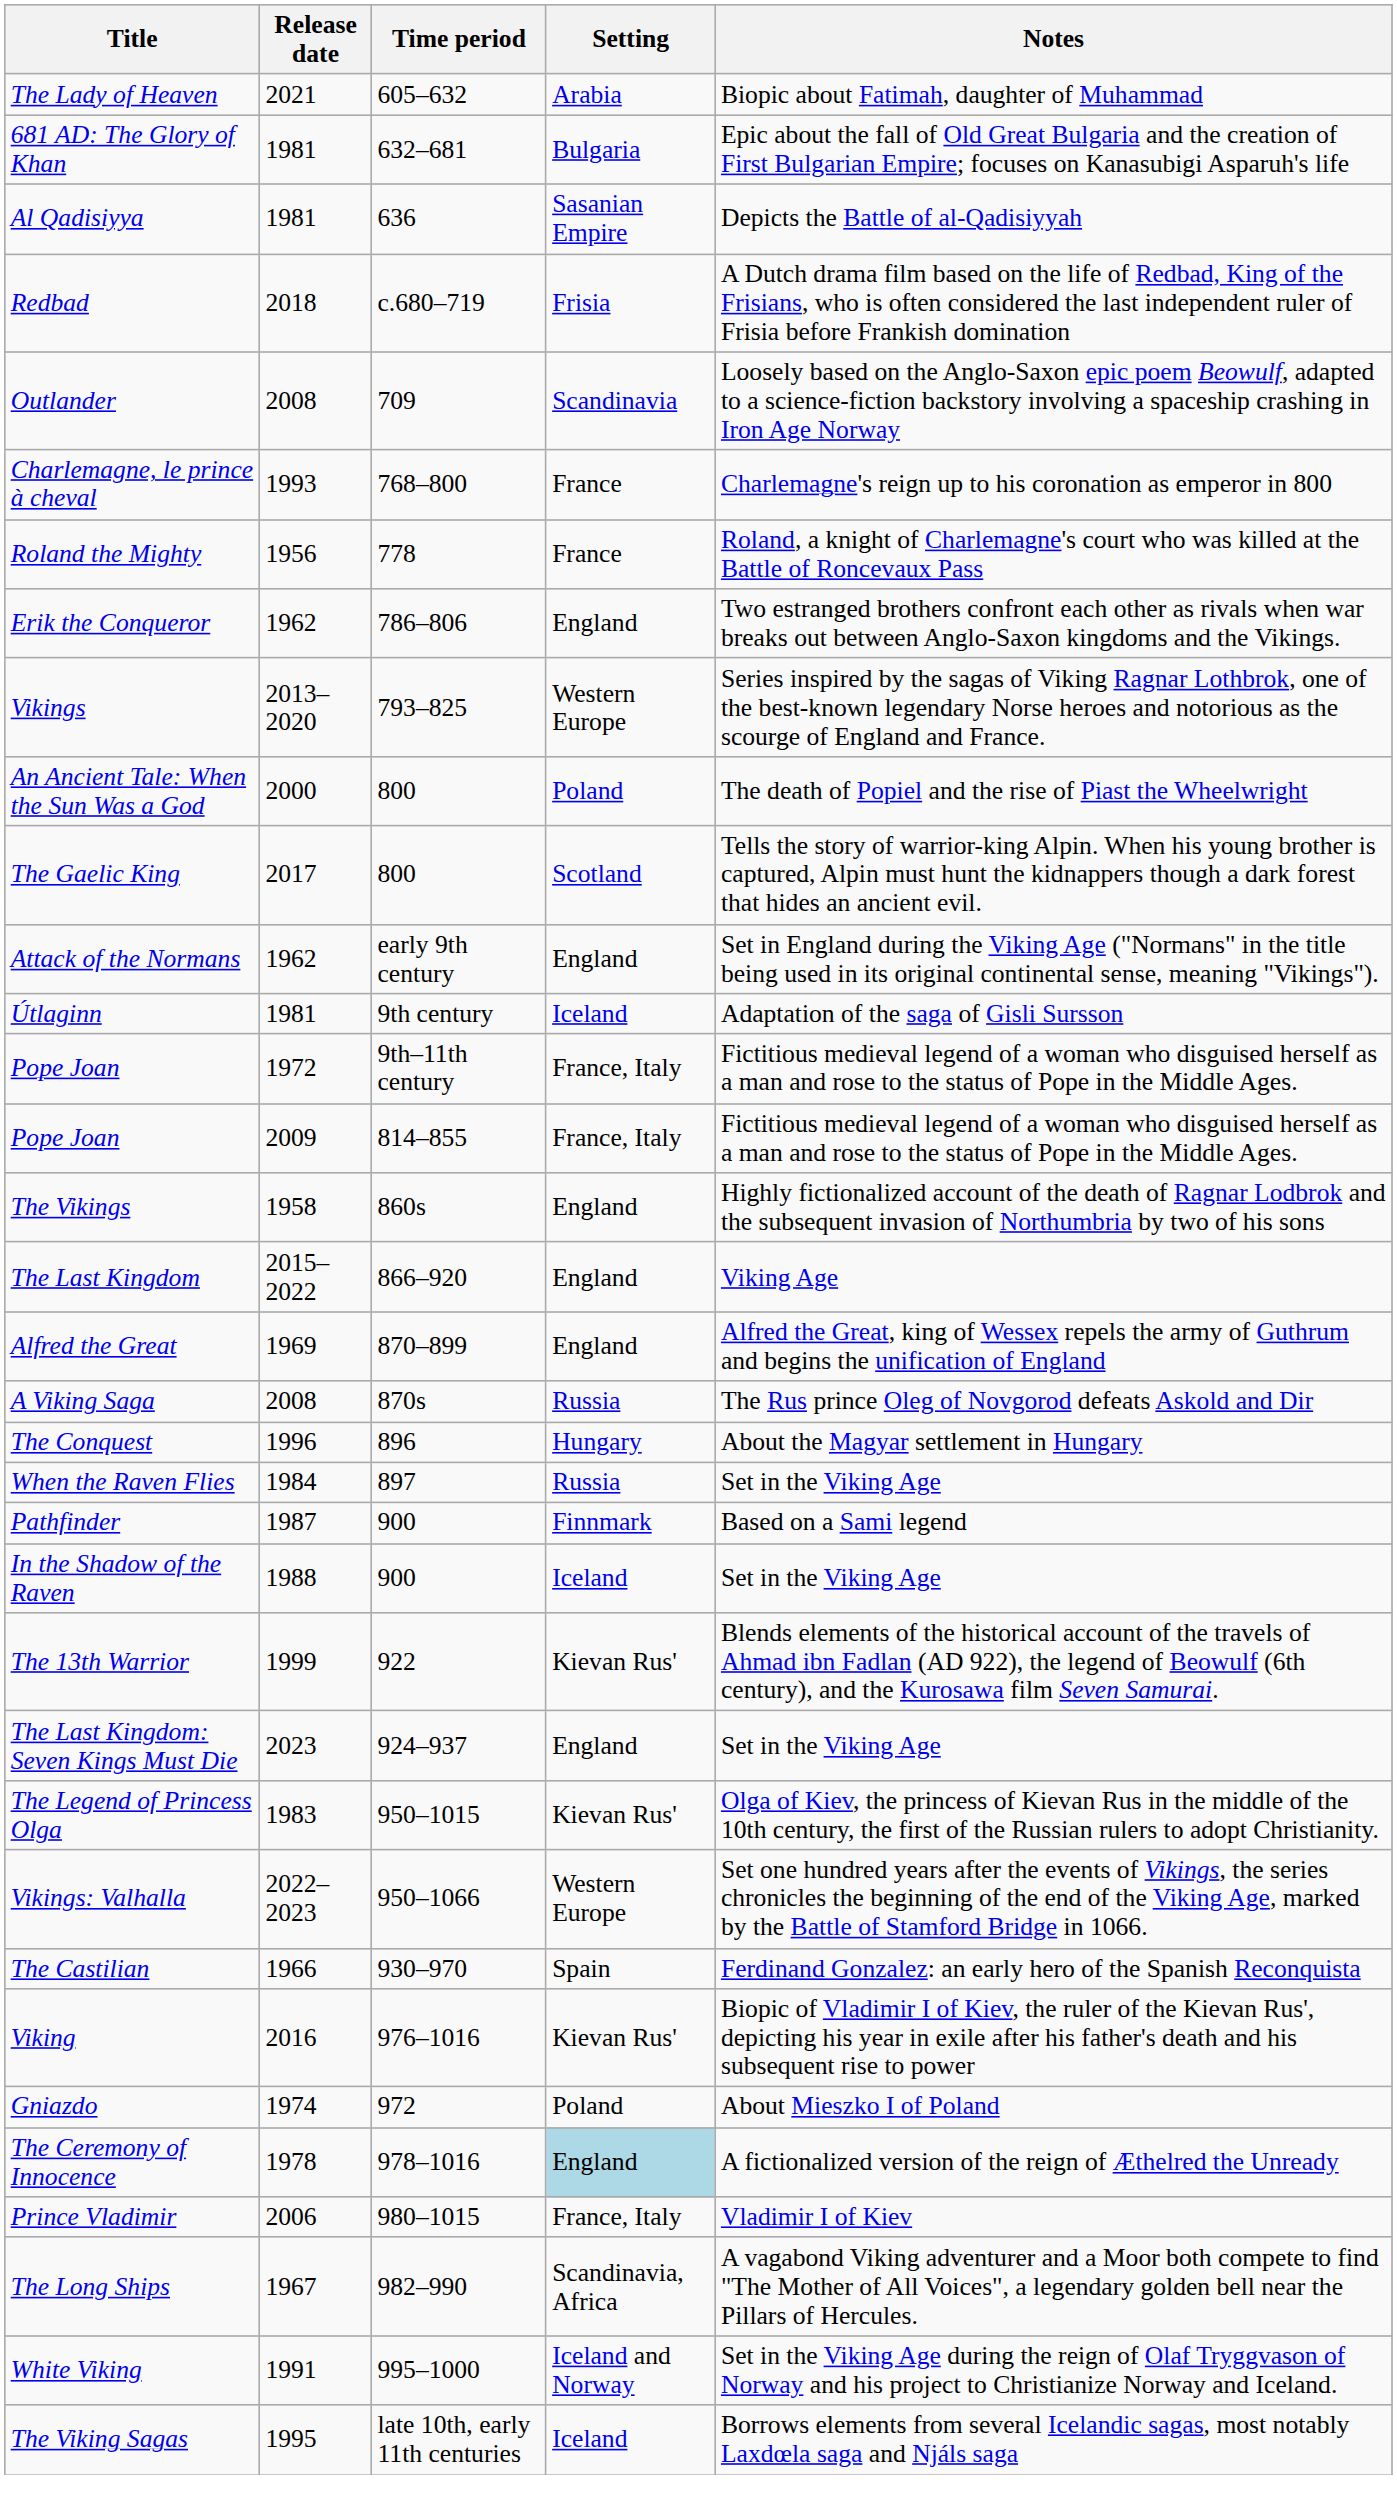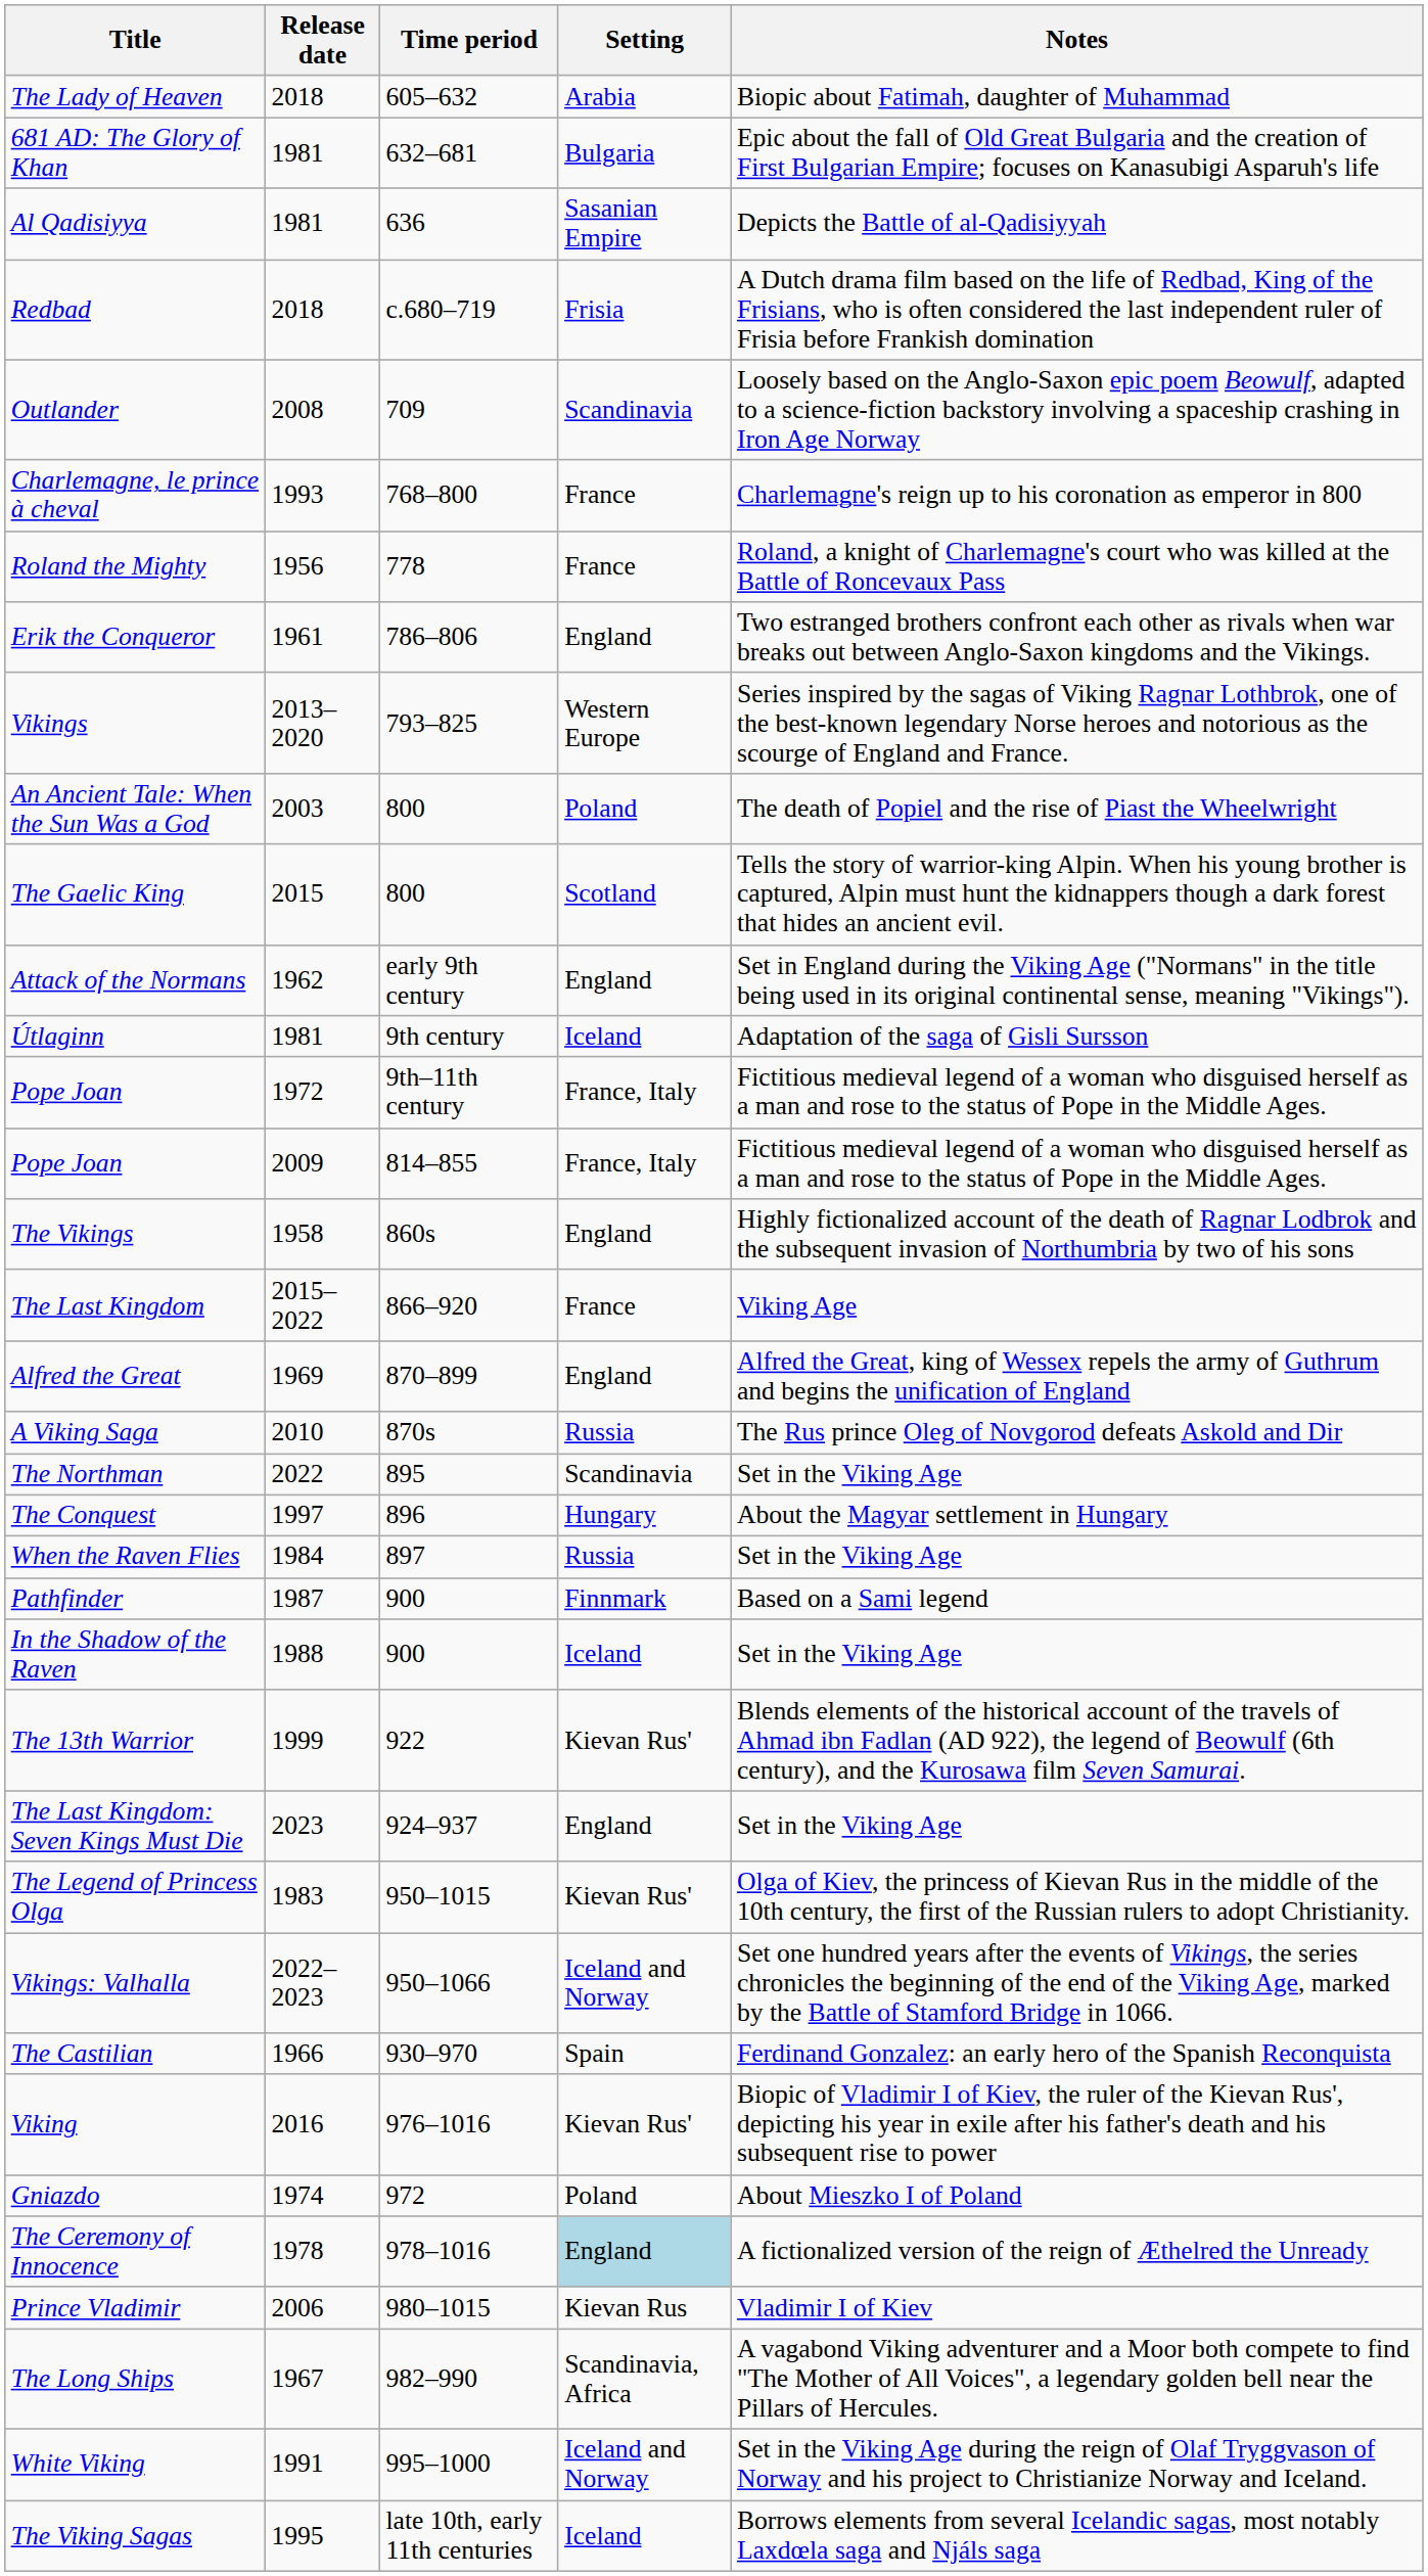The Lady of Heaven | Release date: 2021 -> 2018
Erik the Conqueror | Release date: 1962 -> 1961
An Ancient Tale: When the Sun Was a God | Release date: 2000 -> 2003
The Gaelic King | Release date: 2017 -> 2015
The Last Kingdom | Setting: England -> France
A Viking Saga | Release date: 2008 -> 2010
+ row: The Northman | 2022 | 895 | Scandinavia | Set in the Viking Age
The Conquest | Release date: 1996 -> 1997
Vikings: Valhalla | Setting: Western Europe -> Iceland and Norway
Prince Vladimir | Setting: France, Italy -> Kievan Rus
